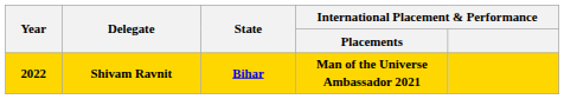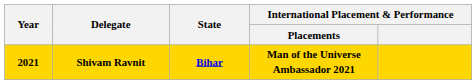Shivam Ravnit | Year: 2022 -> 2021
